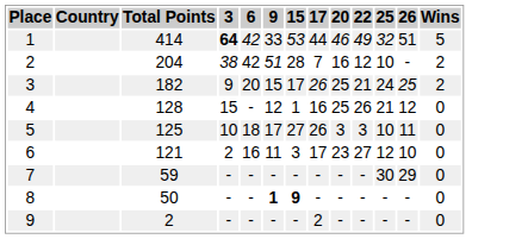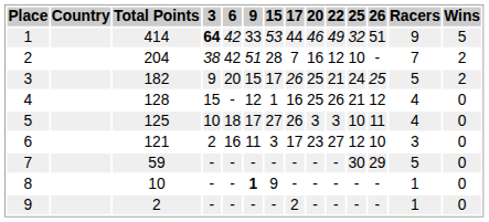+ column: Racers | 9 | 7 | 5 | 4 | 4 | 3 | 5 | 1 | 1
8 | Total Points: 50 -> 10
8 | 15: bold -> normal
